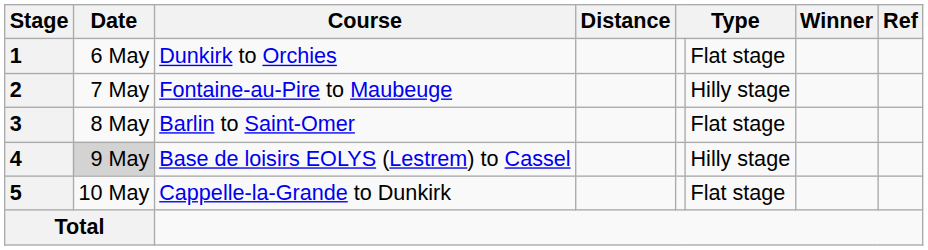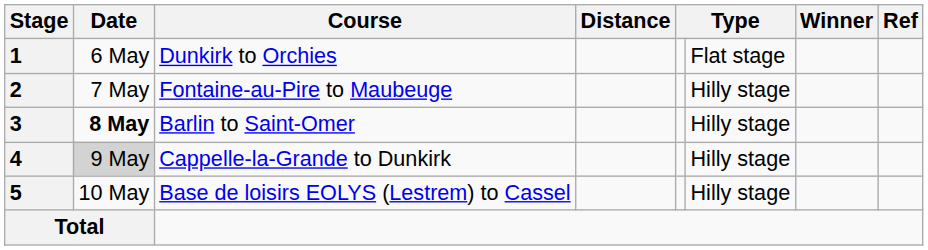3 | Date: normal -> bold
3 | column 6: Flat stage -> Hilly stage
4 | Course: Base de loisirs EOLYS (Lestrem) to Cassel -> Cappelle-la-Grande to Dunkirk
5 | Course: Cappelle-la-Grande to Dunkirk -> Base de loisirs EOLYS (Lestrem) to Cassel
5 | column 6: Flat stage -> Hilly stage
